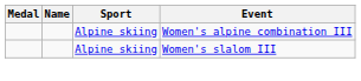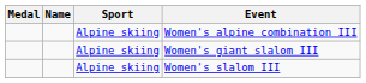+ row: Alpine skiing | Women's giant slalom III
